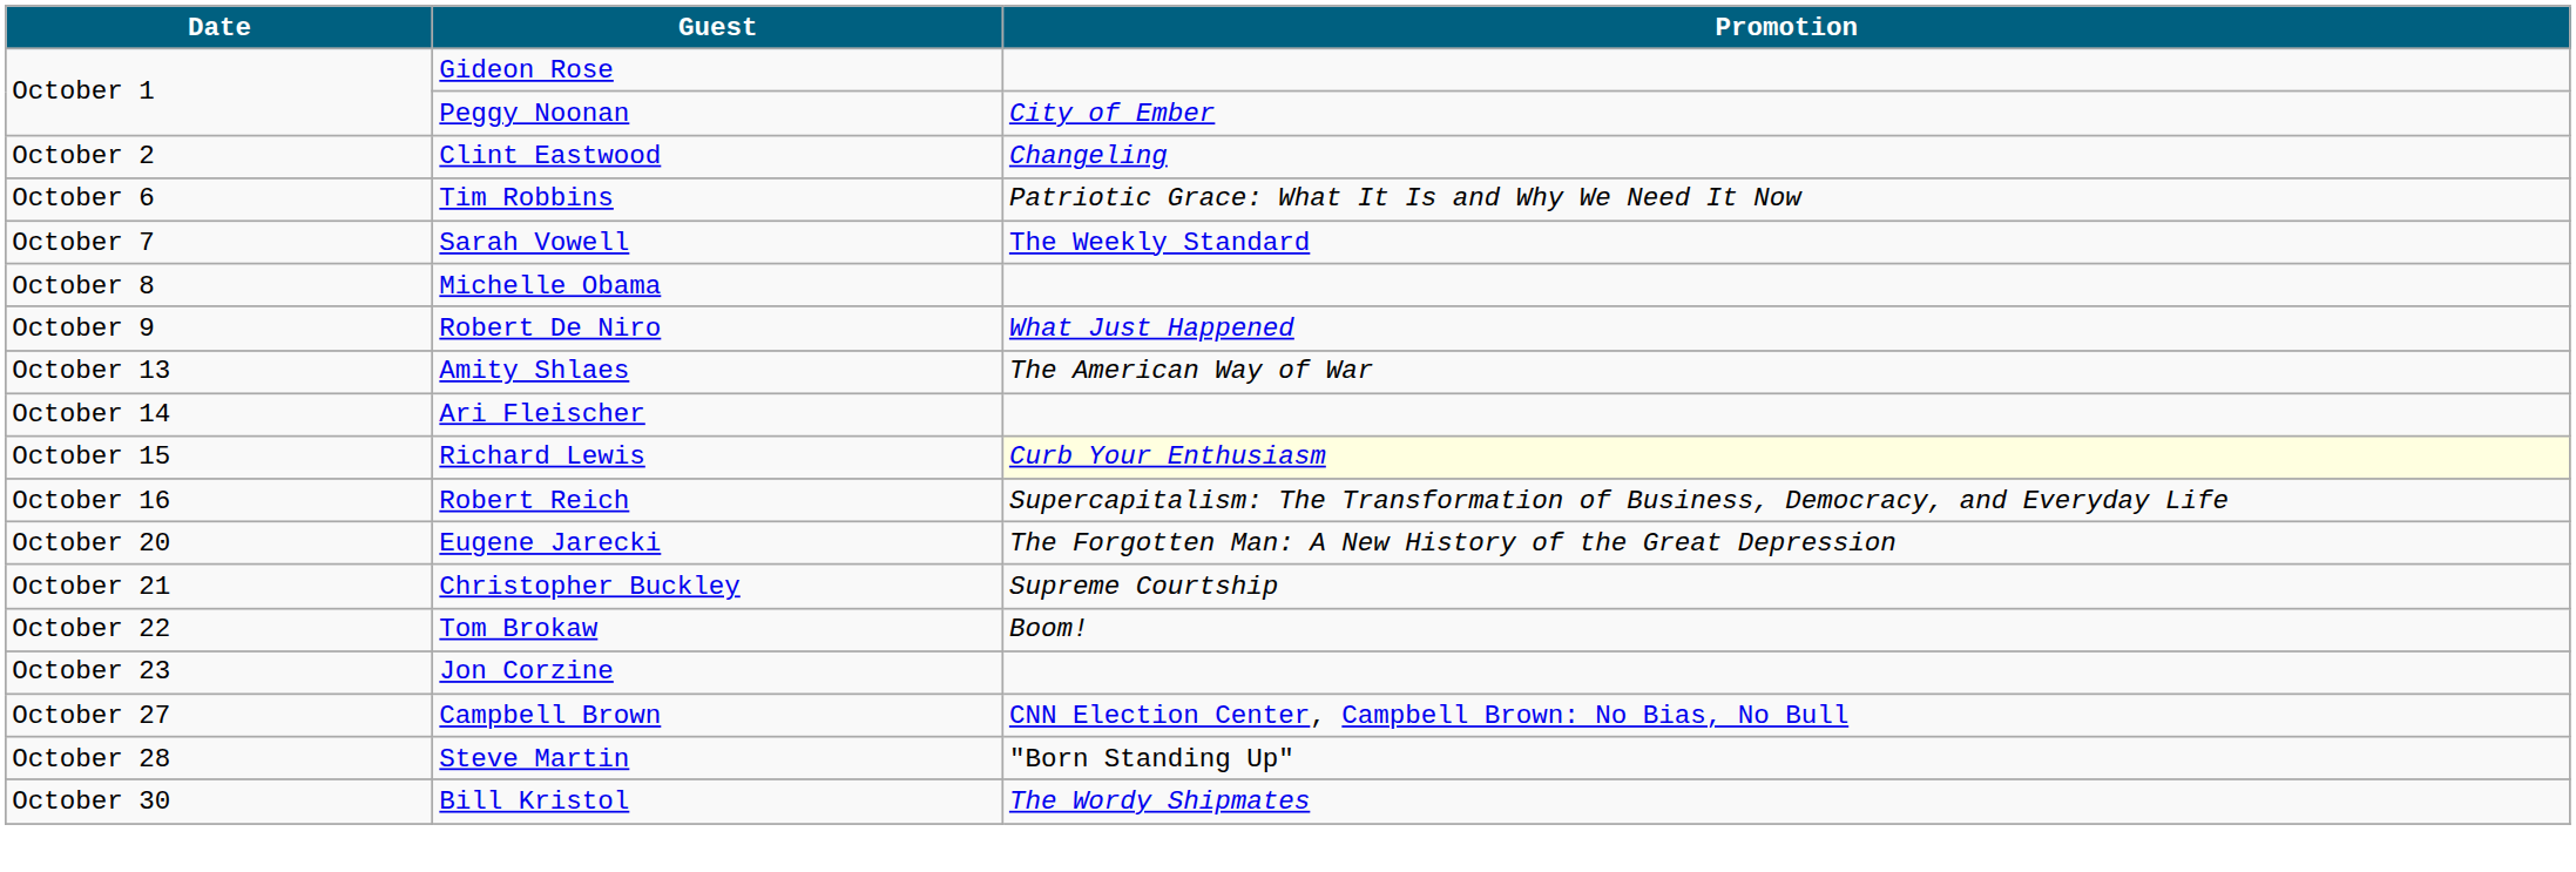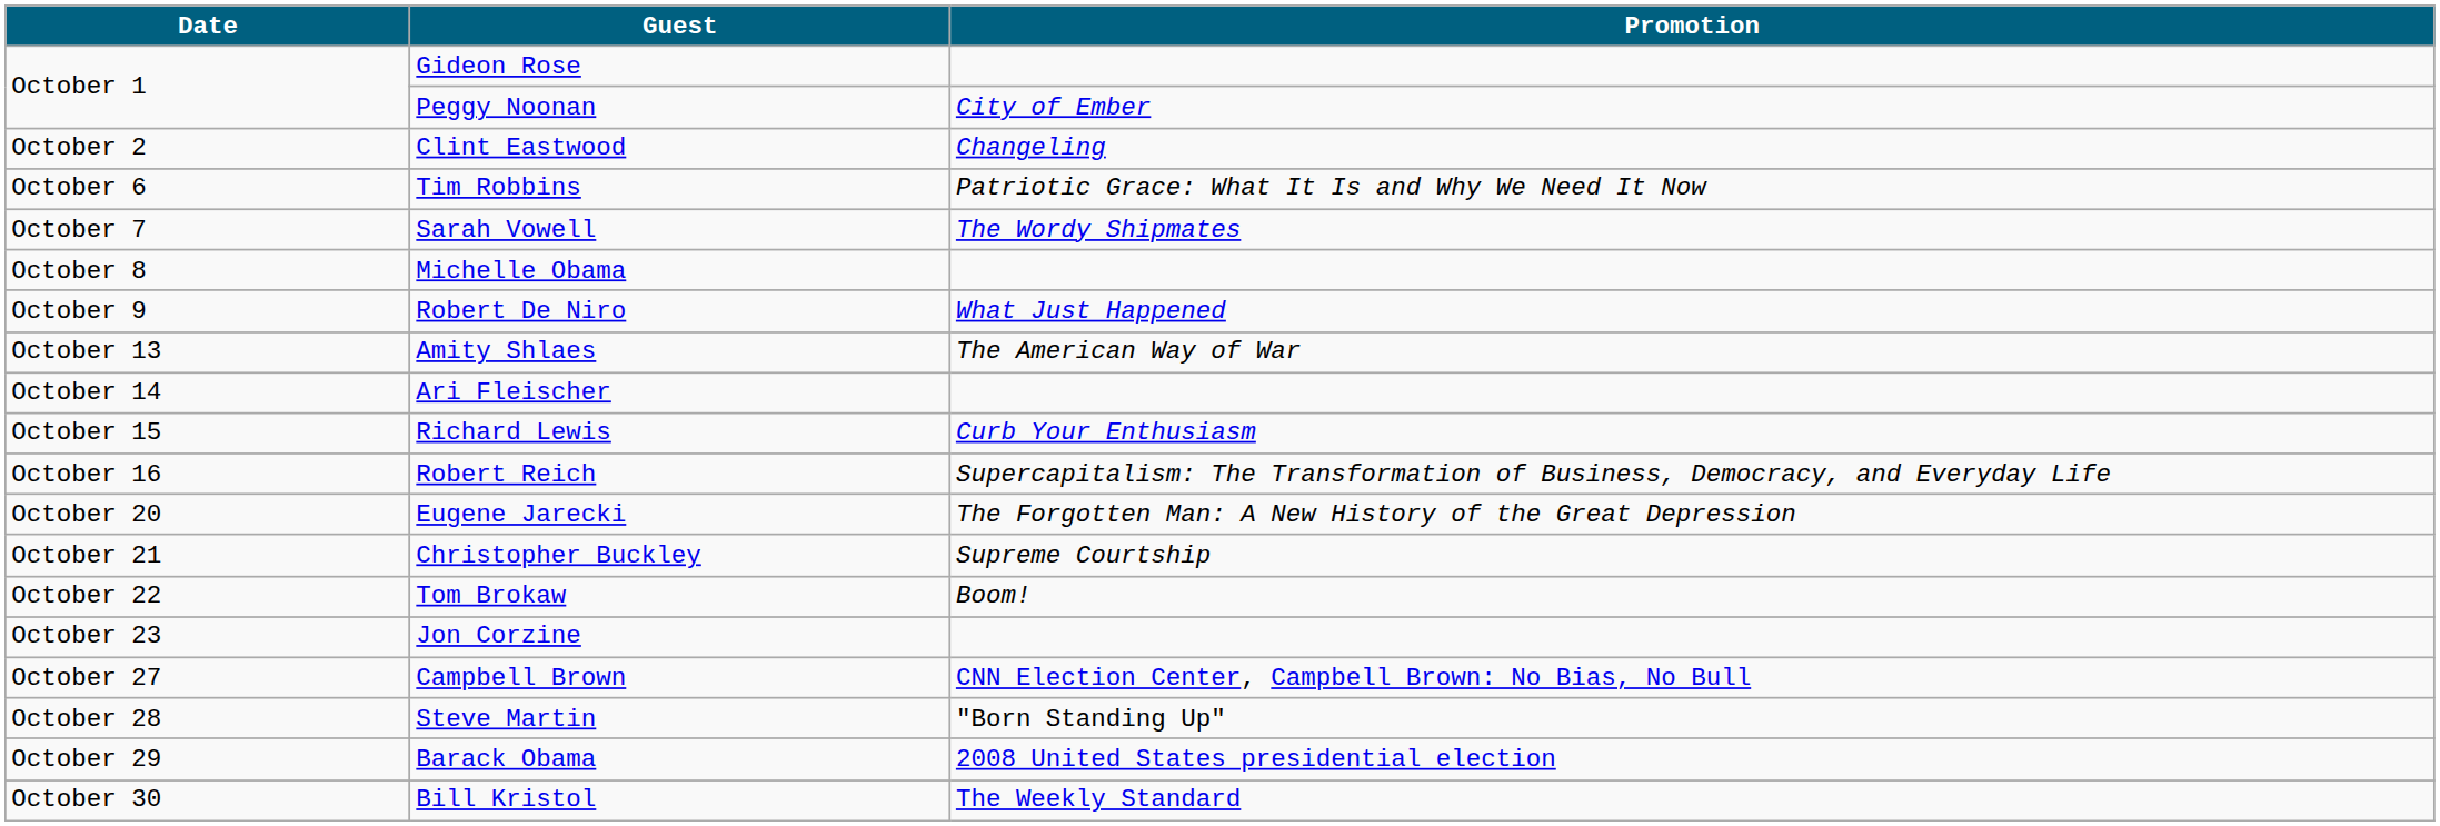Sarah Vowell | Promotion: The Weekly Standard -> The Wordy Shipmates
Richard Lewis | Promotion: lightyellow background -> no background
+ row: October 29 | Barack Obama | 2008 United States presidential election
Bill Kristol | Promotion: The Wordy Shipmates -> The Weekly Standard
